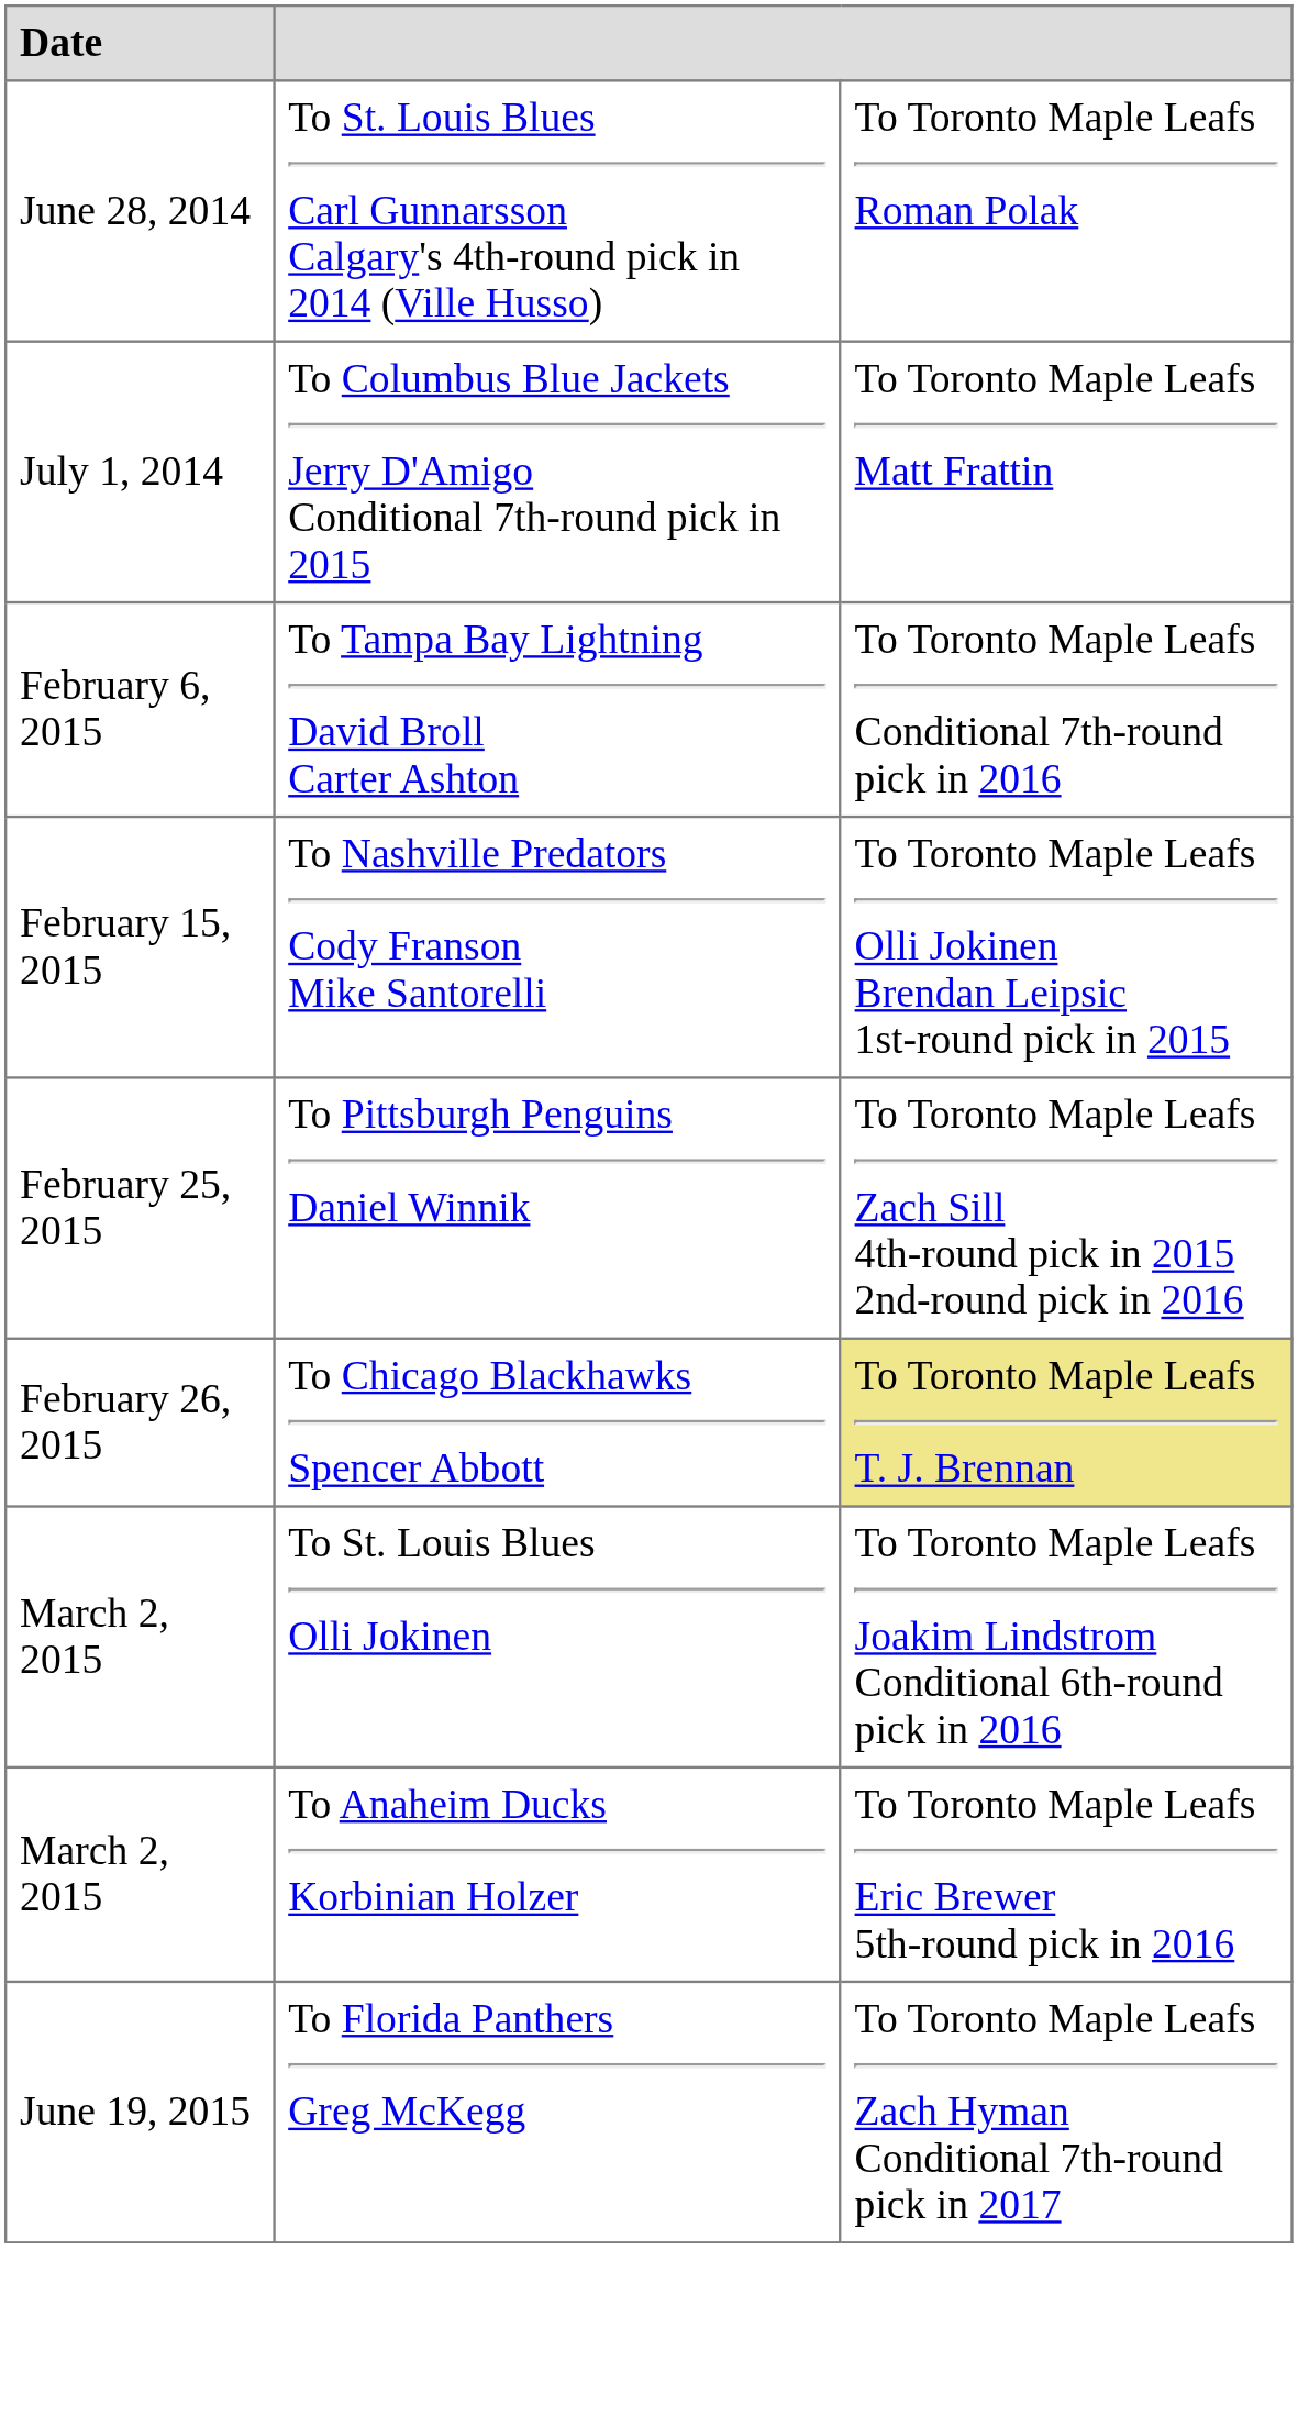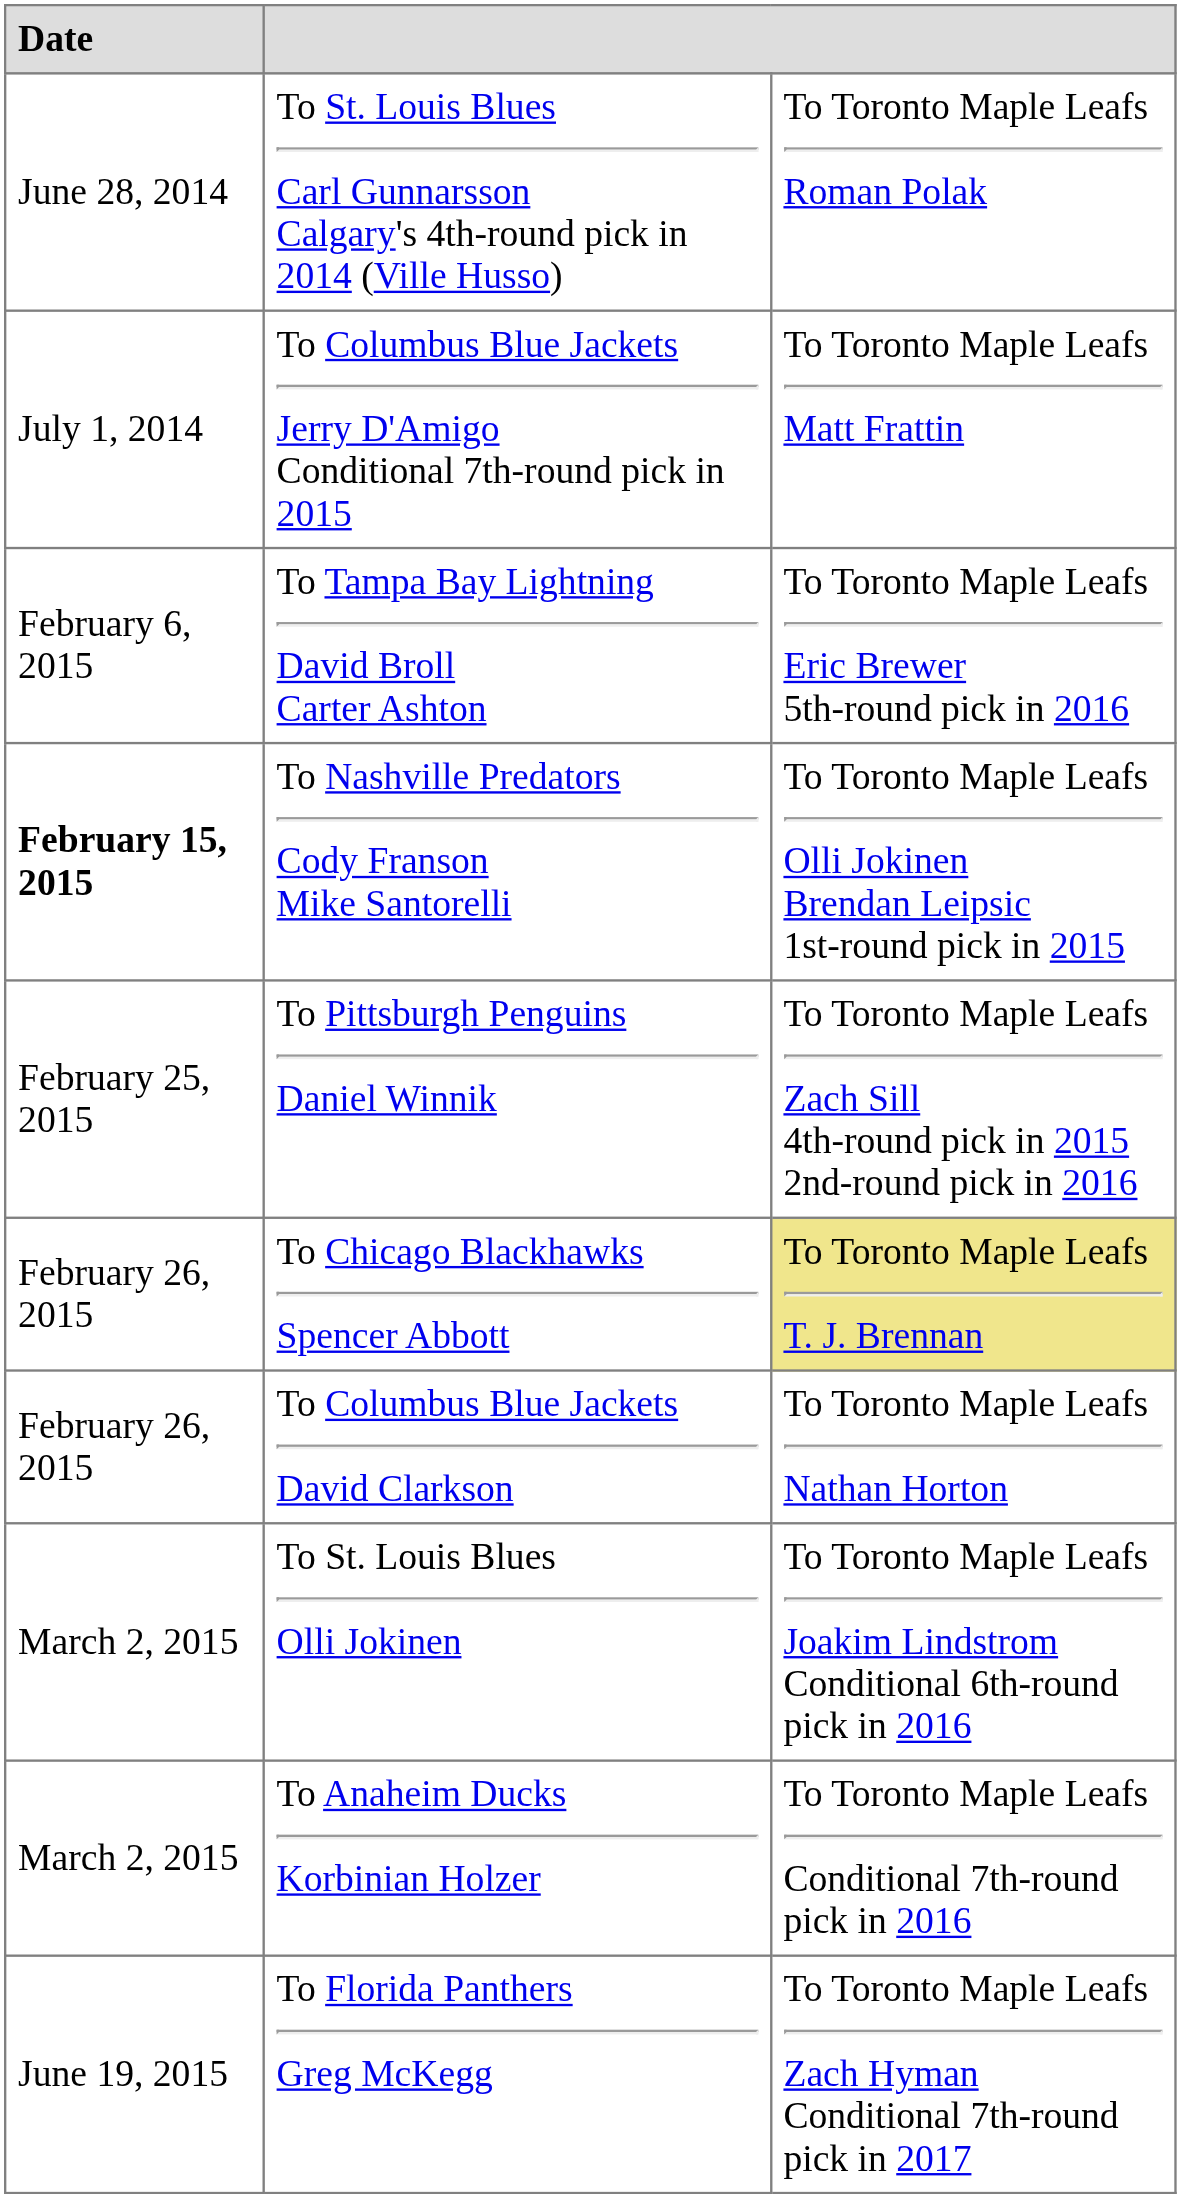To Tampa Bay Lightning David Broll Carter Ashton | column 3: To Toronto Maple Leafs Conditional 7th-round pick in 2016 -> To Toronto Maple Leafs Eric Brewer 5th-round pick in 2016
To Nashville Predators Cody Franson Mike Santorelli | Date: normal -> bold
+ row: February 26, 2015 | To Columbus Blue Jackets David Clarkson | To Toronto Maple Leafs Nathan Horton
To Anaheim Ducks Korbinian Holzer | column 3: To Toronto Maple Leafs Eric Brewer 5th-round pick in 2016 -> To Toronto Maple Leafs Conditional 7th-round pick in 2016
